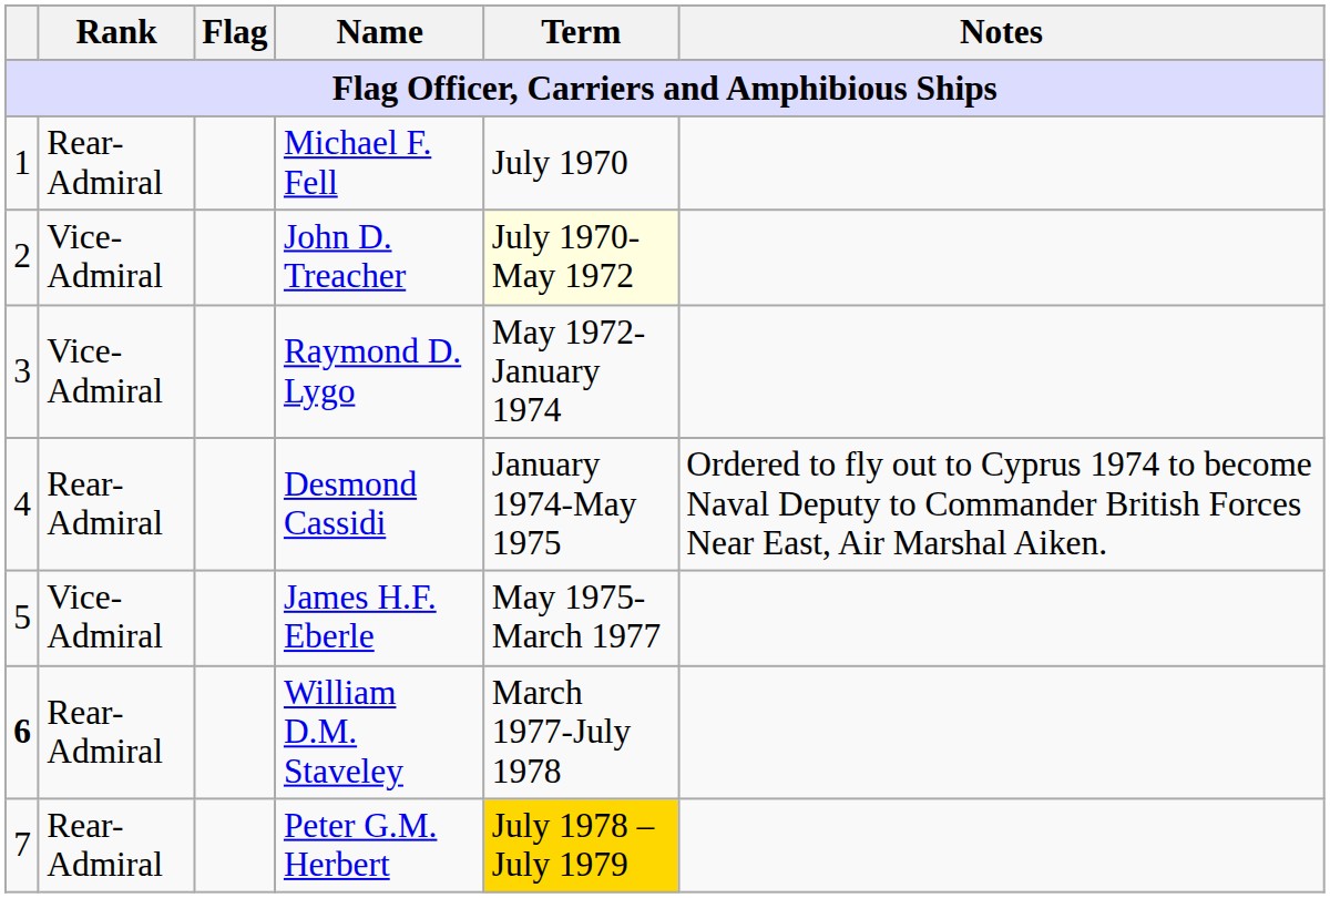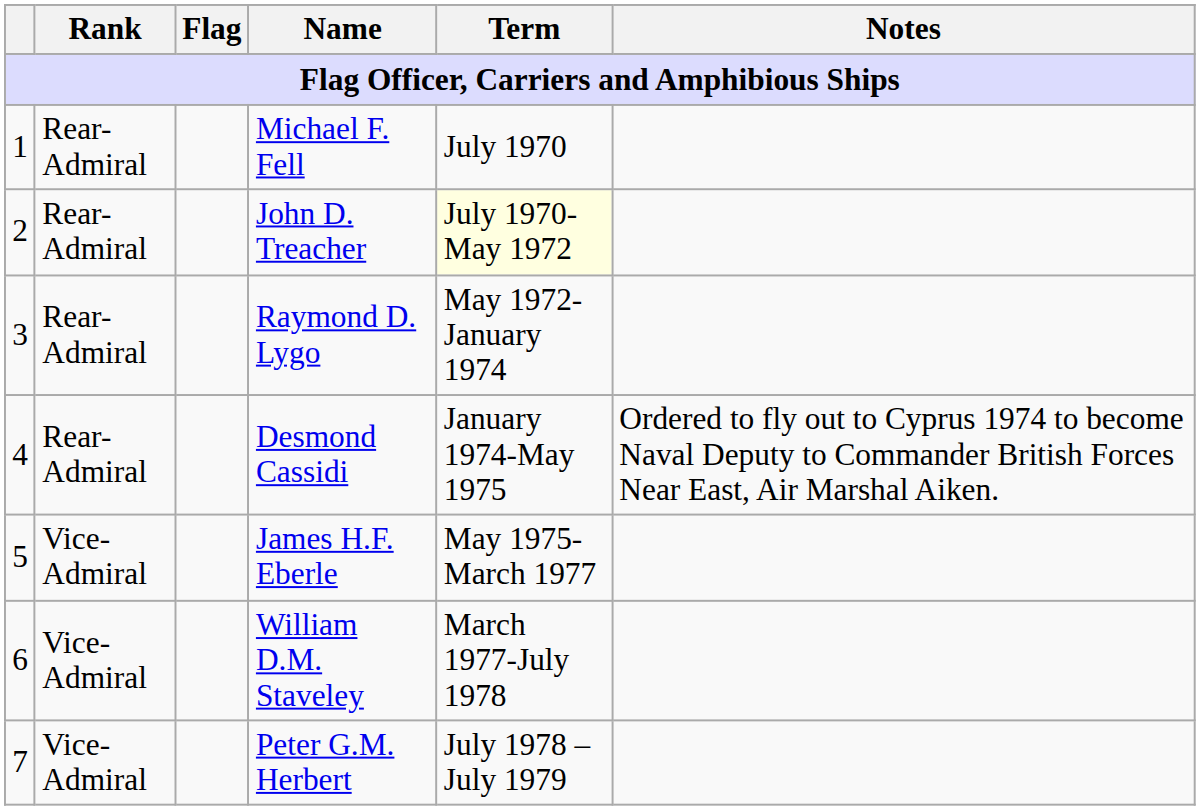John D. Treacher | Rank: Vice-Admiral -> Rear-Admiral
Raymond D. Lygo | Rank: Vice-Admiral -> Rear-Admiral
William D.M. Staveley | column 1: bold -> normal
William D.M. Staveley | Rank: Rear-Admiral -> Vice-Admiral
Peter G.M. Herbert | Rank: Rear-Admiral -> Vice-Admiral
Peter G.M. Herbert | Term: gold background -> no background
